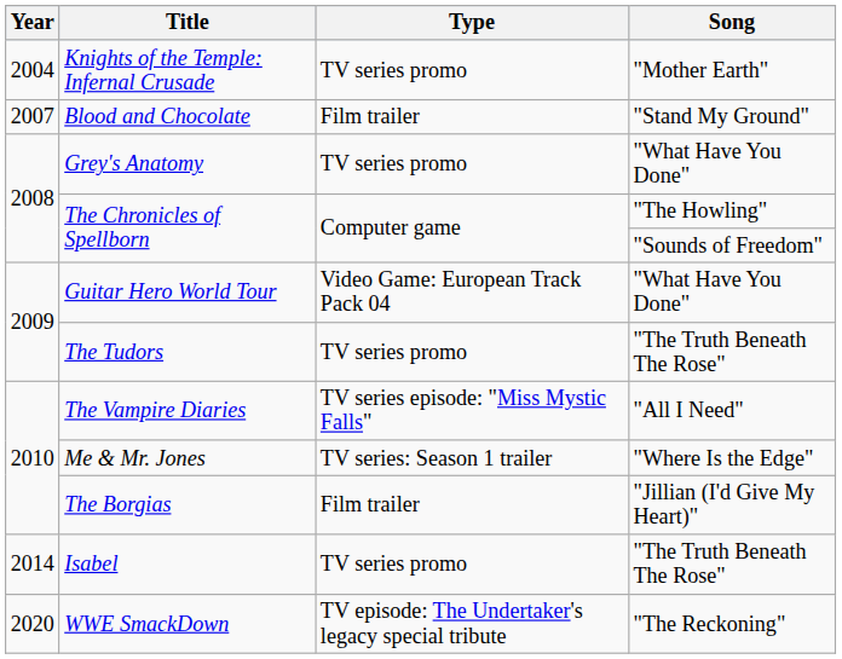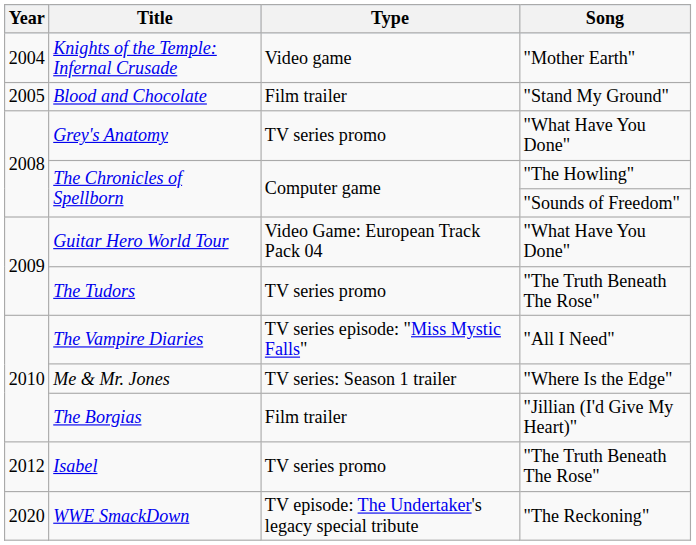Knights of the Temple: Infernal Crusade | Type: TV series promo -> Video game
Blood and Chocolate | Year: 2007 -> 2005
Isabel | Year: 2014 -> 2012
